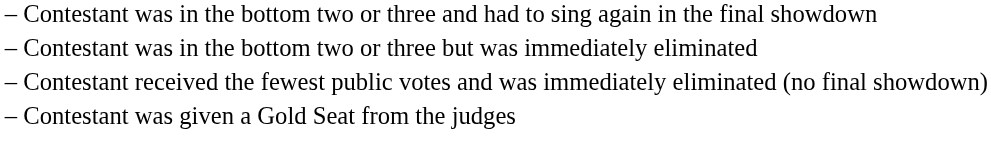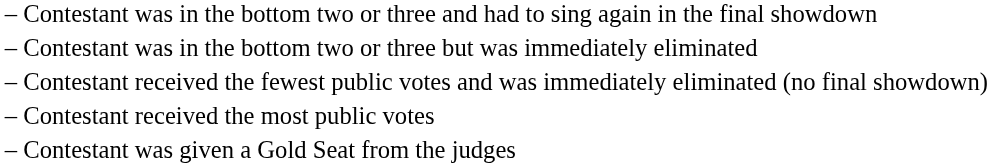+ row: – | Contestant received the most public votes
